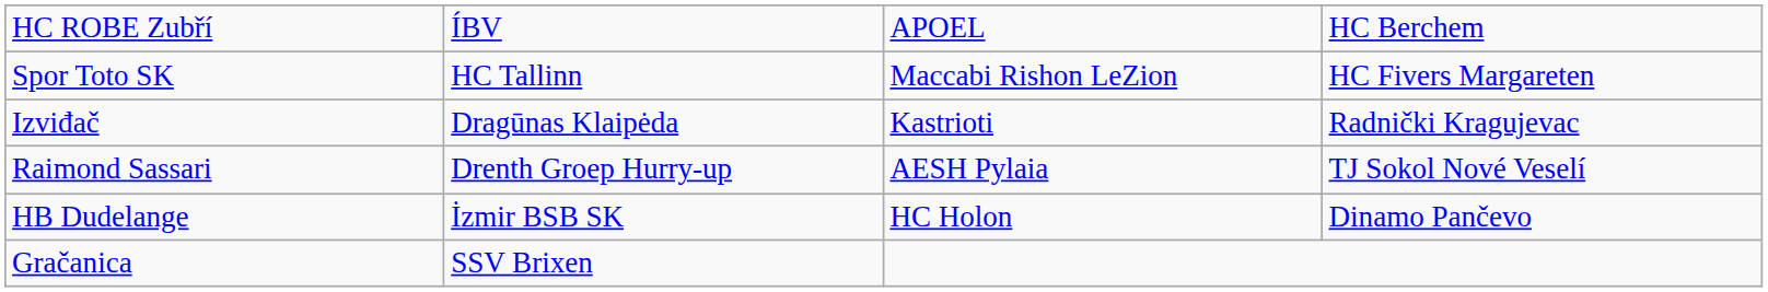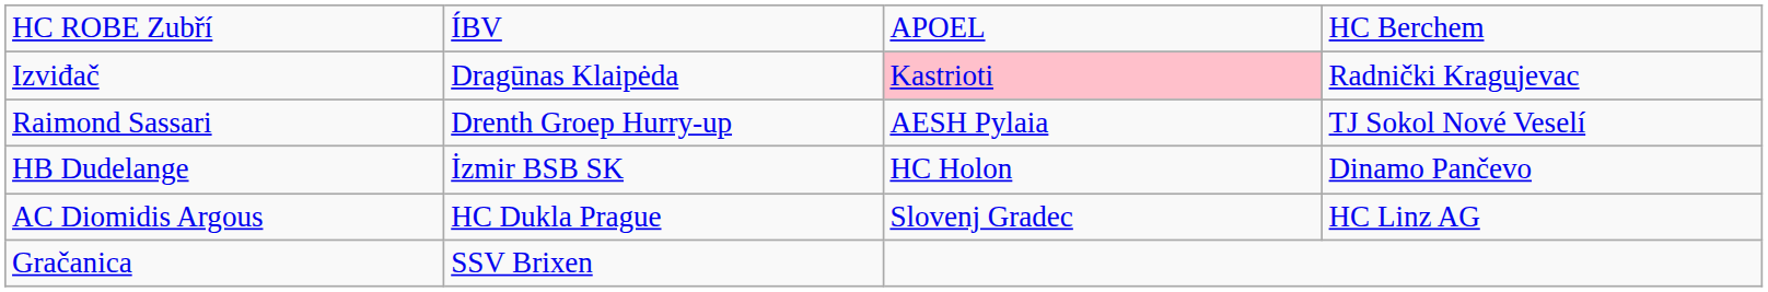- row: Spor Toto SK | HC Tallinn | Maccabi Rishon LeZion | HC Fivers Margareten
Izviđač | column 3: no background -> pink background
+ row: AC Diomidis Argous | HC Dukla Prague | Slovenj Gradec | HC Linz AG
